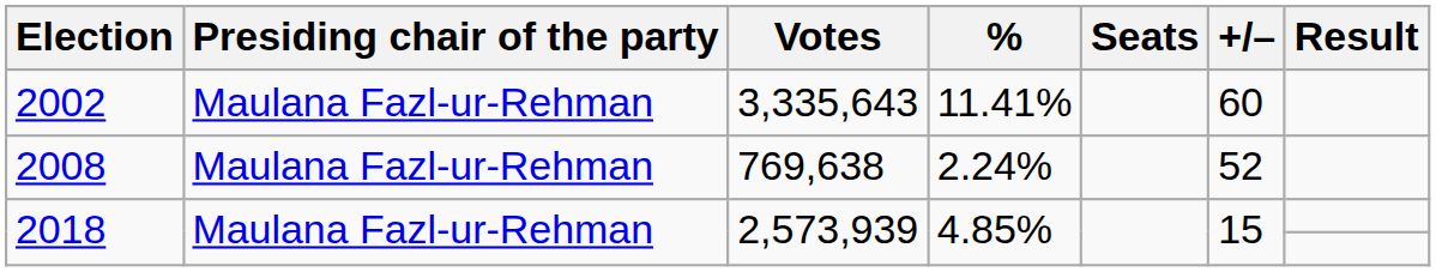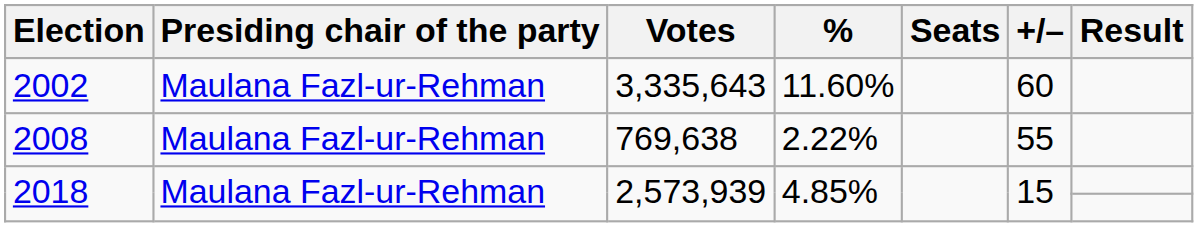2002 | %: 11.41% -> 11.60%
2008 | %: 2.24% -> 2.22%
2008 | +/–: 52 -> 55
